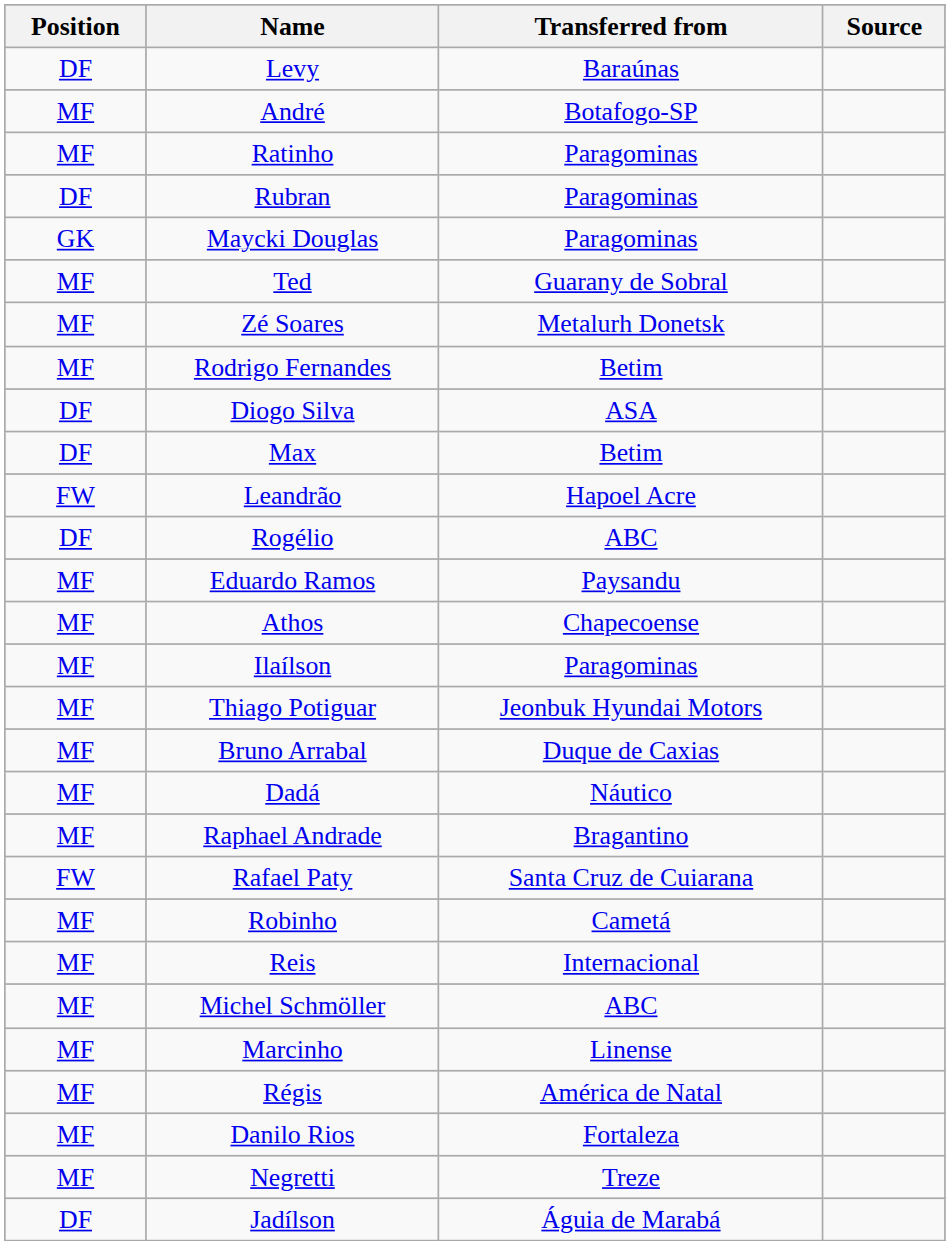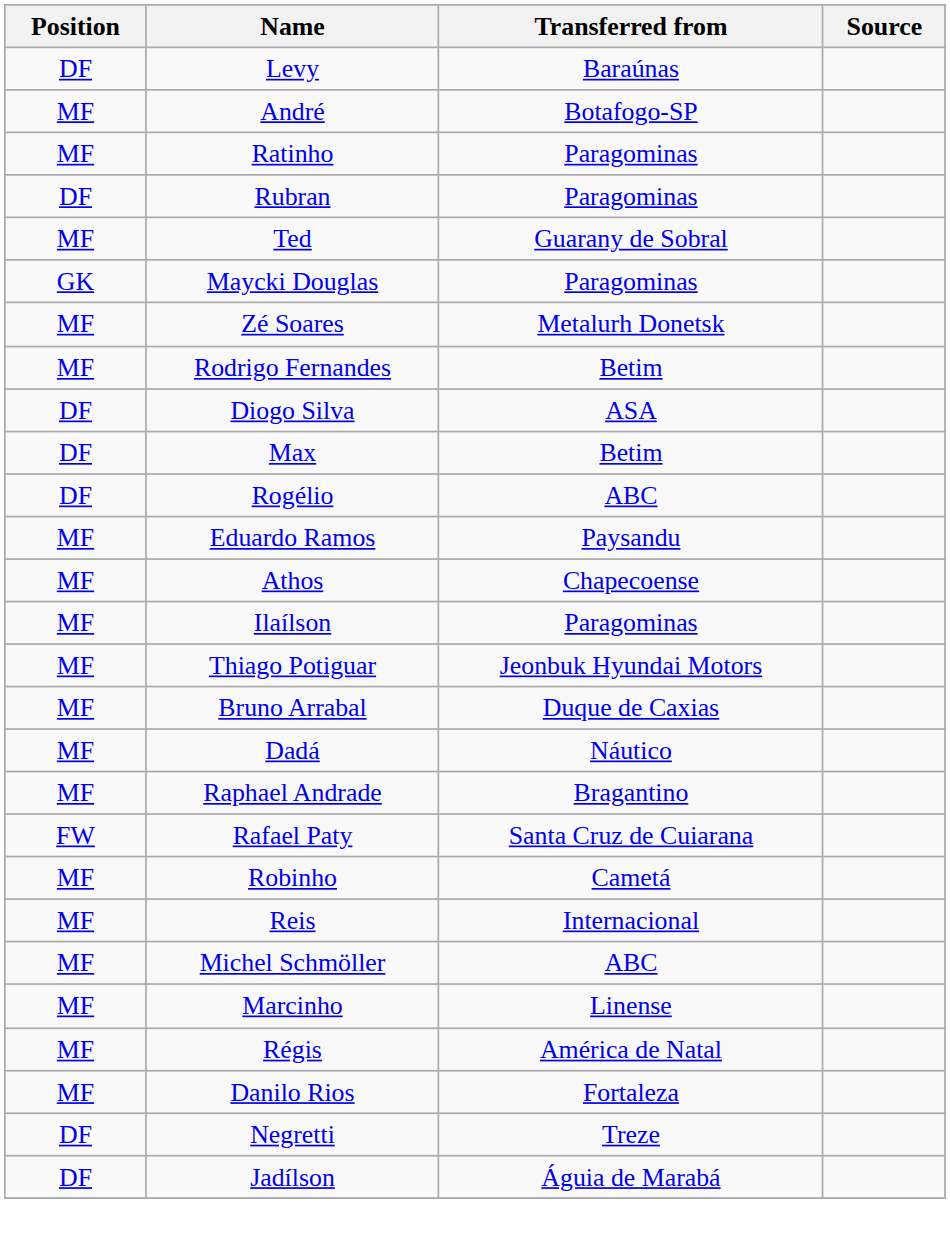rows swapped: Ted <-> Maycki Douglas
- row: FW | Leandrão | Hapoel Acre
Negretti | Position: MF -> DF
